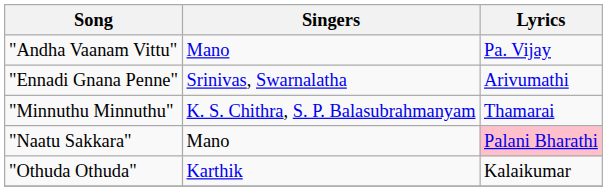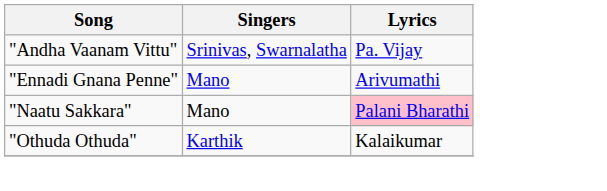"Andha Vaanam Vittu" | Singers: Mano -> Srinivas, Swarnalatha
"Ennadi Gnana Penne" | Singers: Srinivas, Swarnalatha -> Mano
- row: "Minnuthu Minnuthu" | K. S. Chithra, S. P. Balasubrahmanyam | Thamarai
